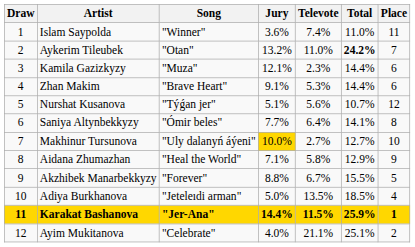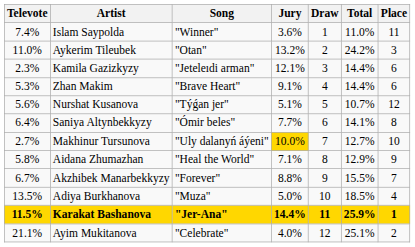columns swapped: Draw <-> Televote
Aykerim Tileubek | Total: bold -> normal
Aykerim Tileubek | Place: 7 -> 3
Kamila Gazizkyzy | Song: "Muza" -> "Jeteleıdi arman"
Akzhibek Manarbekkyzy | Place: 5 -> 7
Adiya Burkhanova | Song: "Jeteleıdi arman" -> "Muza"
